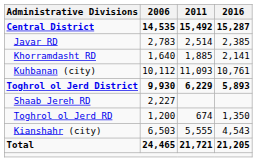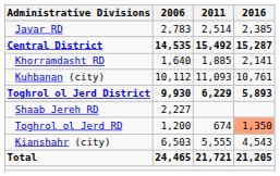rows swapped: Central District <-> Javar RD
Toghrol ol Jerd RD | 2016: no background -> lightsalmon background
